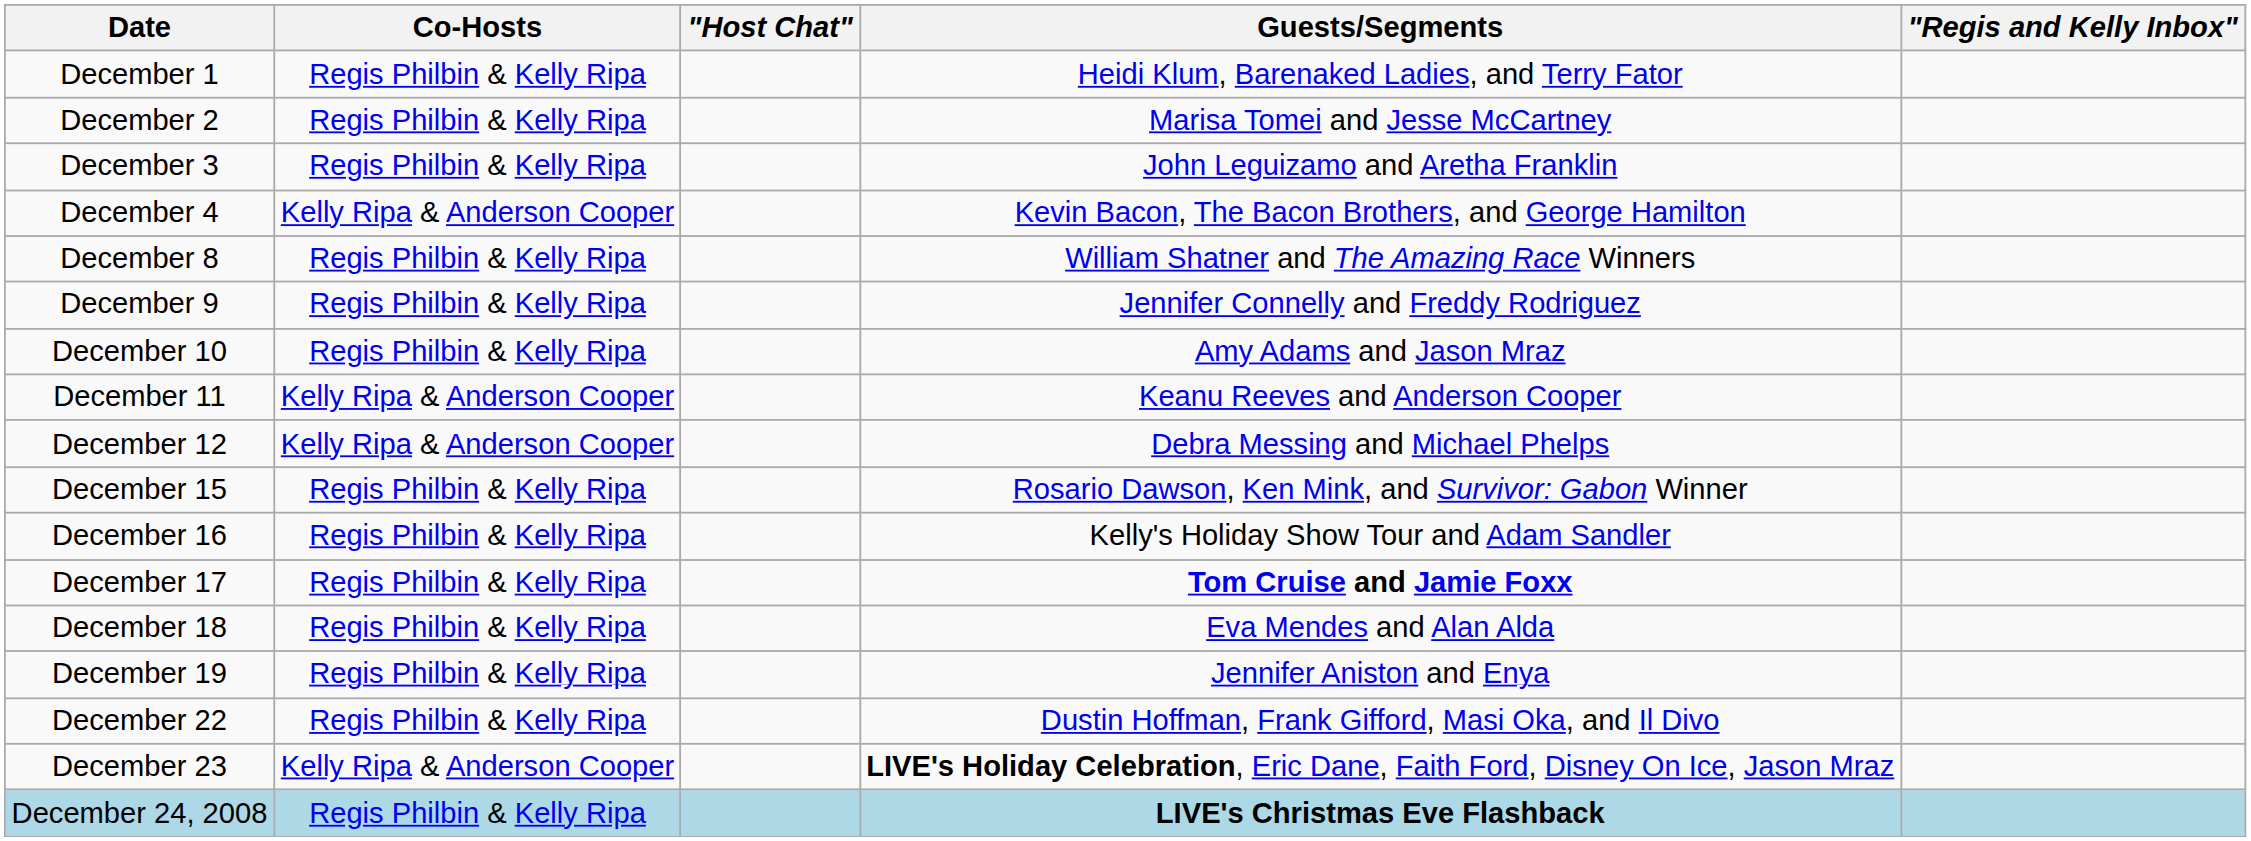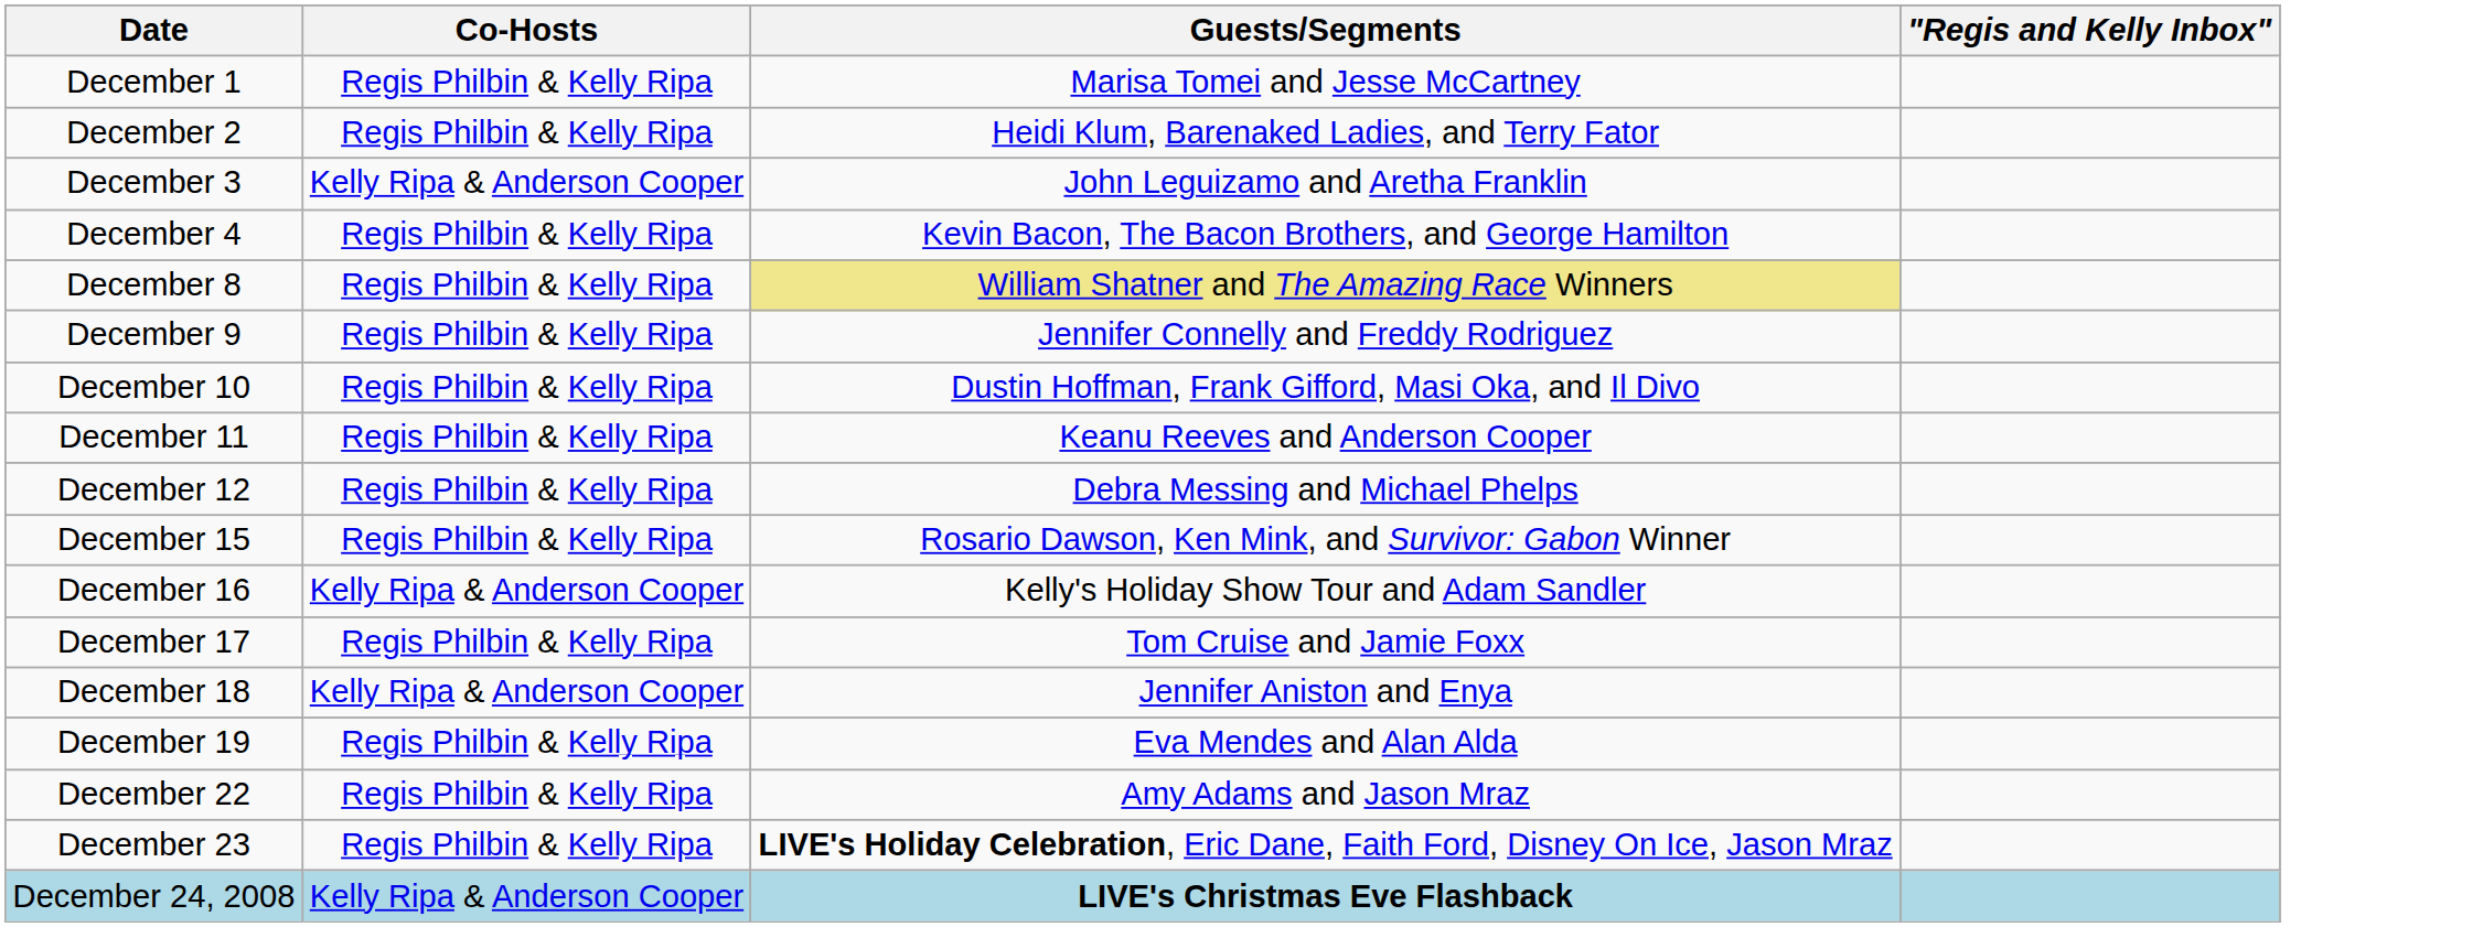- column: "Host Chat"
December 1 | Guests/Segments: Heidi Klum, Barenaked Ladies, and Terry Fator -> Marisa Tomei and Jesse McCartney
December 2 | Guests/Segments: Marisa Tomei and Jesse McCartney -> Heidi Klum, Barenaked Ladies, and Terry Fator
December 3 | Co-Hosts: Regis Philbin & Kelly Ripa -> Kelly Ripa & Anderson Cooper
December 4 | Co-Hosts: Kelly Ripa & Anderson Cooper -> Regis Philbin & Kelly Ripa
December 8 | Guests/Segments: no background -> khaki background
December 10 | Guests/Segments: Amy Adams and Jason Mraz -> Dustin Hoffman, Frank Gifford, Masi Oka, and Il Divo
December 11 | Co-Hosts: Kelly Ripa & Anderson Cooper -> Regis Philbin & Kelly Ripa
December 12 | Co-Hosts: Kelly Ripa & Anderson Cooper -> Regis Philbin & Kelly Ripa
December 16 | Co-Hosts: Regis Philbin & Kelly Ripa -> Kelly Ripa & Anderson Cooper
December 17 | Guests/Segments: bold -> normal
December 18 | Co-Hosts: Regis Philbin & Kelly Ripa -> Kelly Ripa & Anderson Cooper
December 18 | Guests/Segments: Eva Mendes and Alan Alda -> Jennifer Aniston and Enya
December 19 | Guests/Segments: Jennifer Aniston and Enya -> Eva Mendes and Alan Alda
December 22 | Guests/Segments: Dustin Hoffman, Frank Gifford, Masi Oka, and Il Divo -> Amy Adams and Jason Mraz
December 23 | Co-Hosts: Kelly Ripa & Anderson Cooper -> Regis Philbin & Kelly Ripa
December 24, 2008 | Co-Hosts: Regis Philbin & Kelly Ripa -> Kelly Ripa & Anderson Cooper
